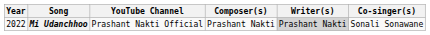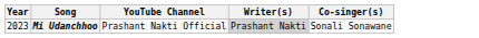- column: Composer(s) | Prashant Nakti
Mi Udanchhoo | Year: 2022 -> 2023
